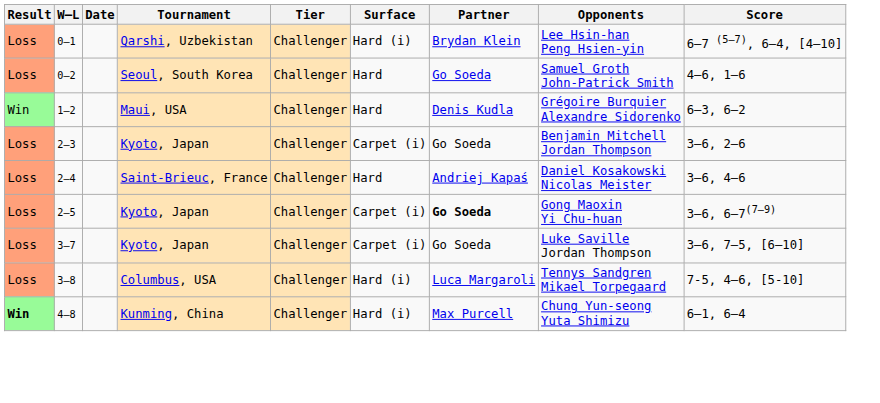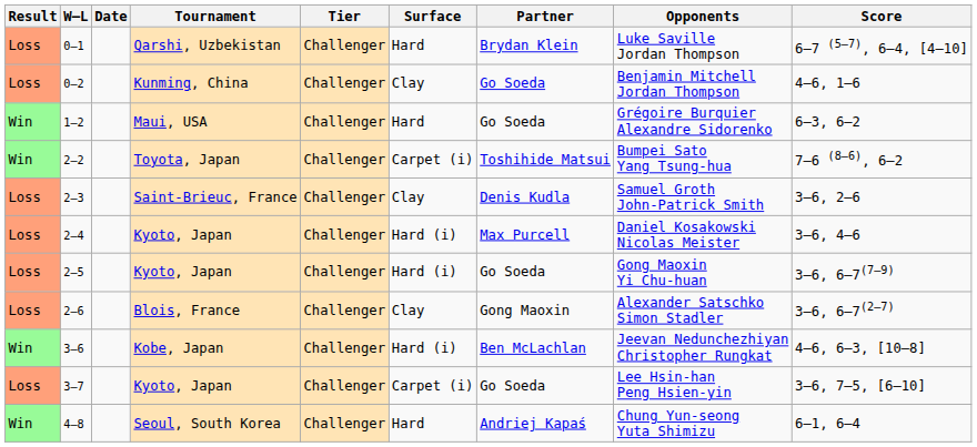0–1 | Surface: Hard (i) -> Hard
0–1 | Opponents: Lee Hsin-han Peng Hsien-yin -> Luke Saville Jordan Thompson
0–2 | Tournament: Seoul, South Korea -> Kunming, China
0–2 | Surface: Hard -> Clay
0–2 | Opponents: Samuel Groth John-Patrick Smith -> Benjamin Mitchell Jordan Thompson
1–2 | Partner: Denis Kudla -> Go Soeda
+ row: Win | 2–2 | Toyota, Japan | Challenger | Carpet (i) | Toshihide Matsui | Bumpei Sato Yang Tsung-hua | 7–6 (8–6), 6–2
2–3 | Tournament: Kyoto, Japan -> Saint-Brieuc, France
2–3 | Surface: Carpet (i) -> Clay
2–3 | Partner: Go Soeda -> Denis Kudla
2–3 | Opponents: Benjamin Mitchell Jordan Thompson -> Samuel Groth John-Patrick Smith
2–4 | Tournament: Saint-Brieuc, France -> Kyoto, Japan
2–4 | Surface: Hard -> Hard (i)
2–4 | Partner: Andriej Kapaś -> Max Purcell
2–5 | Surface: Carpet (i) -> Hard (i)
2–5 | Partner: bold -> normal
+ row: Loss | 2–6 | Blois, France | Challenger | Clay | Gong Maoxin | Alexander Satschko Simon Stadler | 3–6, 6–7(2–7)
+ row: Win | 3–6 | Kobe, Japan | Challenger | Hard (i) | Ben McLachlan | Jeevan Nedunchezhiyan Christopher Rungkat | 4–6, 6–3, [10–8]
3–7 | Opponents: Luke Saville Jordan Thompson -> Lee Hsin-han Peng Hsien-yin
- row: Loss | 3–8 | Columbus, USA | Challenger | Hard (i) | Luca Margaroli | Tennys Sandgren Mikael Torpegaard | 7-5, 4–6, [5-10]
4–8 | Result: bold -> normal
4–8 | Tournament: Kunming, China -> Seoul, South Korea
4–8 | Surface: Hard (i) -> Hard
4–8 | Partner: Max Purcell -> Andriej Kapaś
